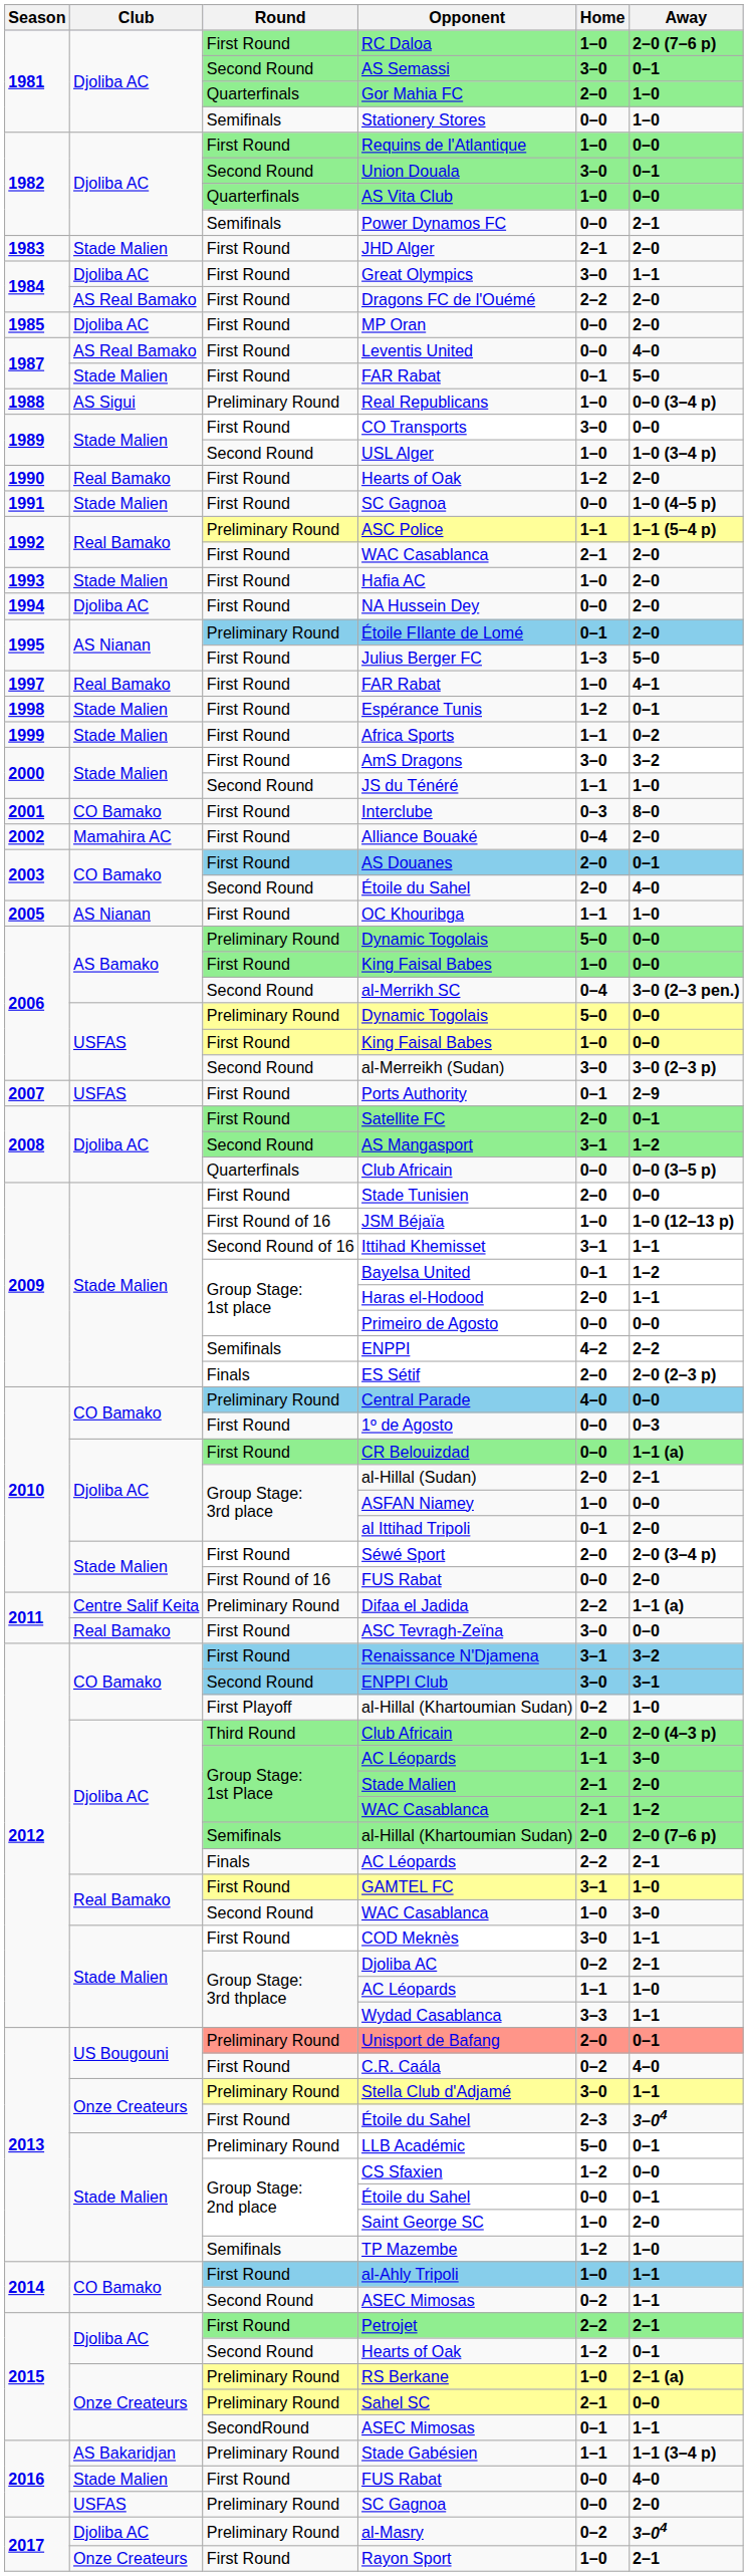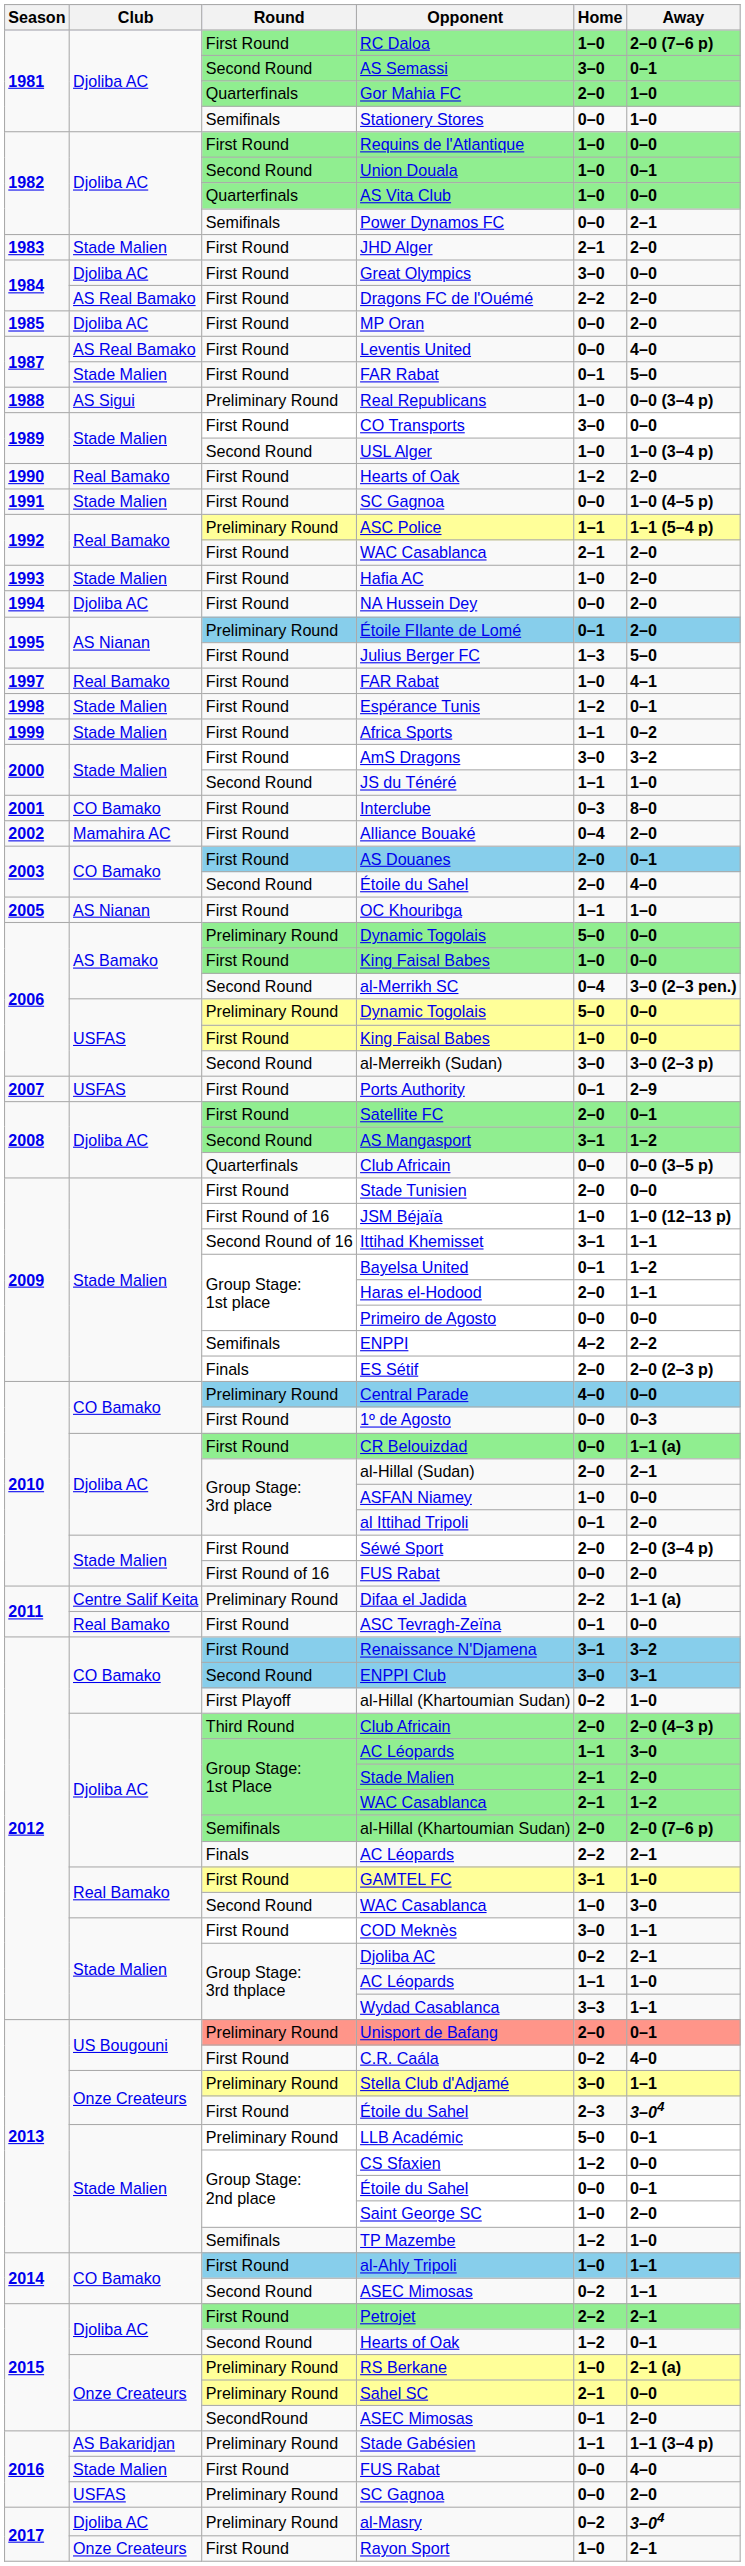Union Douala | Home: 3–0 -> 1–0
Great Olympics | Away: 1–1 -> 0–0
ASC Tevragh-Zeïna | Home: 3–0 -> 0–1
SecondRound / ASEC Mimosas | Away: 1–1 -> 2–0
